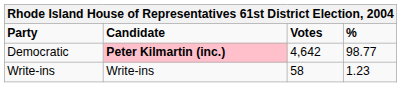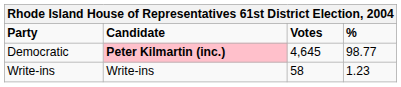Democratic | Votes: 4,642 -> 4,645
